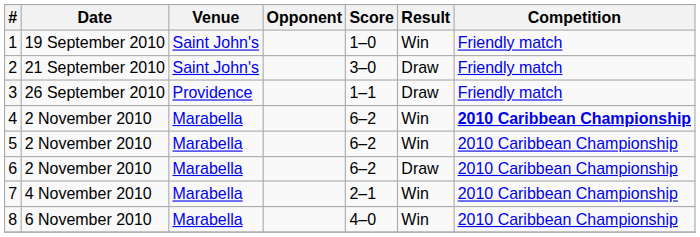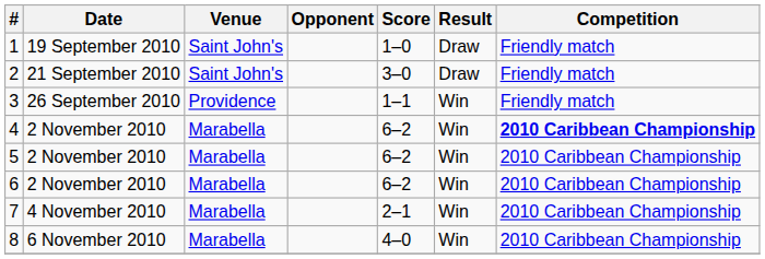1 | Result: Win -> Draw
3 | Result: Draw -> Win
6 | Result: Draw -> Win
